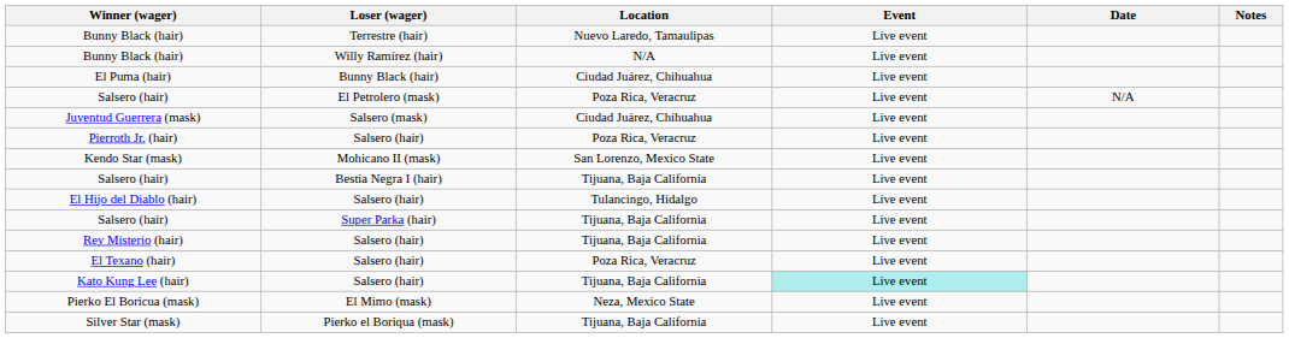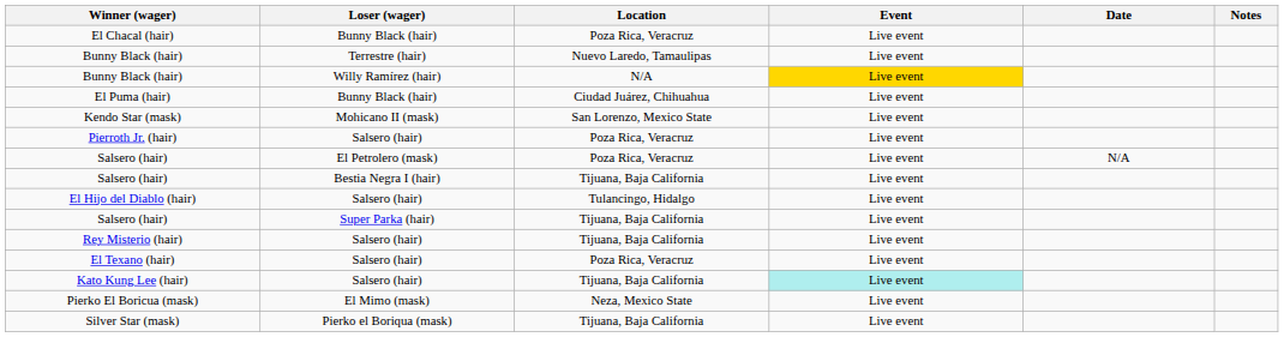+ row: El Chacal (hair) | Bunny Black (hair) | Poza Rica, Veracruz | Live event
Bunny Black (hair) / Willy Ramírez (hair) | Event: no background -> gold background
rows swapped: Kendo Star (mask) <-> Salsero (hair) / El Petrolero (mask)
- row: Juventud Guerrera (mask) | Salsero (mask) | Ciudad Juárez, Chihuahua | Live event
